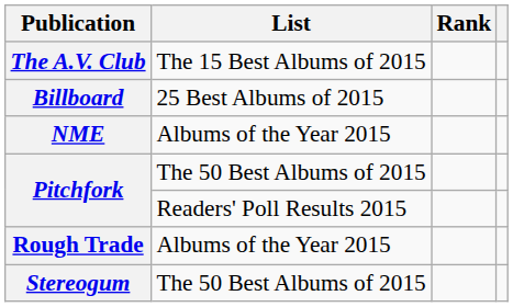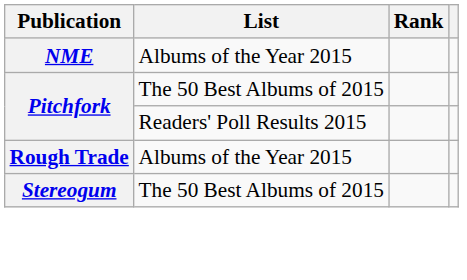- row: The A.V. Club | The 15 Best Albums of 2015
- row: Billboard | 25 Best Albums of 2015
